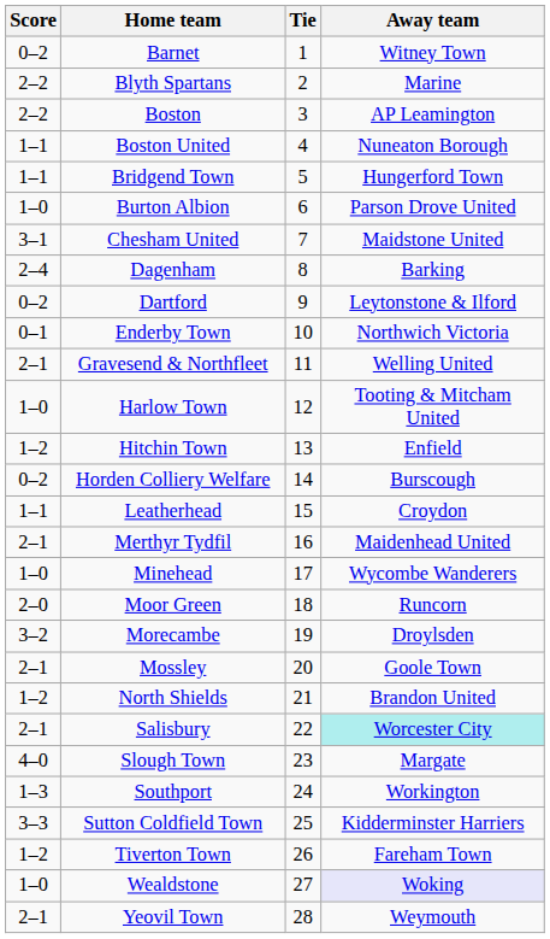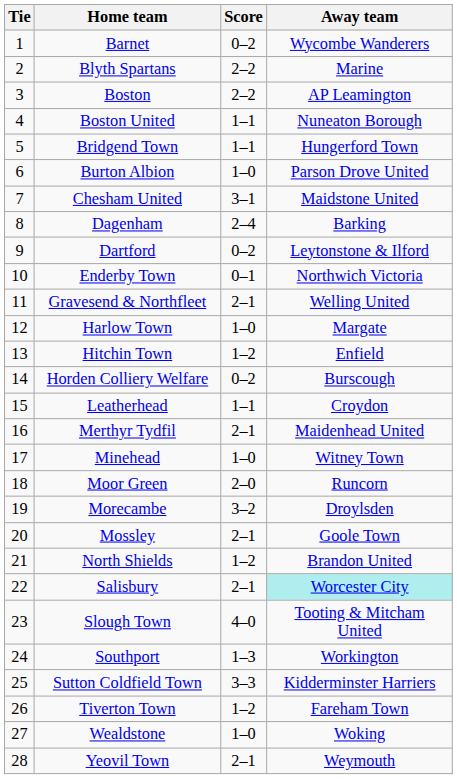columns swapped: Tie <-> Score
Barnet | Away team: Witney Town -> Wycombe Wanderers
Harlow Town | Away team: Tooting & Mitcham United -> Margate
Minehead | Away team: Wycombe Wanderers -> Witney Town
Slough Town | Away team: Margate -> Tooting & Mitcham United
Wealdstone | Away team: lavender background -> no background
